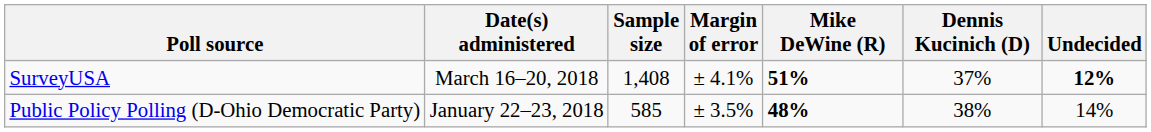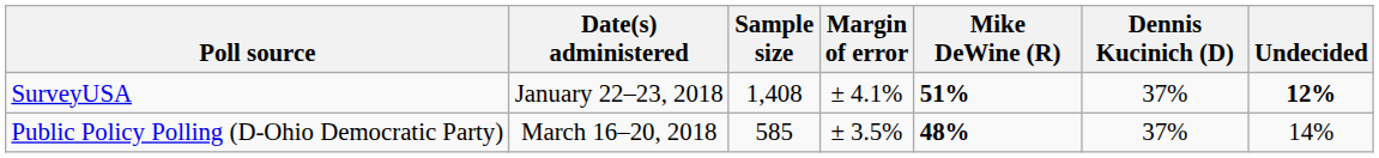SurveyUSA | Date(s) administered: March 16–20, 2018 -> January 22–23, 2018
Public Policy Polling (D-Ohio Democratic Party) | Date(s) administered: January 22–23, 2018 -> March 16–20, 2018
Public Policy Polling (D-Ohio Democratic Party) | Dennis Kucinich (D): 38% -> 37%
